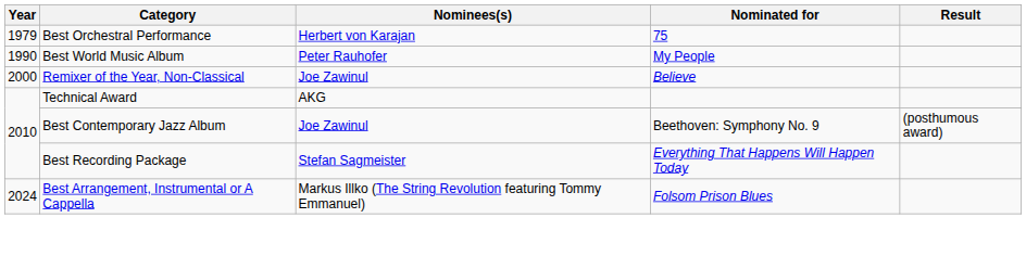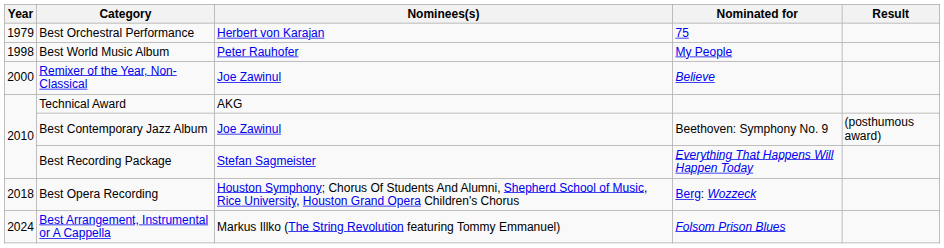Best World Music Album | Year: 1990 -> 1998
+ row: 2018 | Best Opera Recording | Houston Symphony; Chorus Of Students And Alumni, Shepherd School of Music, Rice University, Houston Grand Opera Children's Chorus | Berg: Wozzeck
